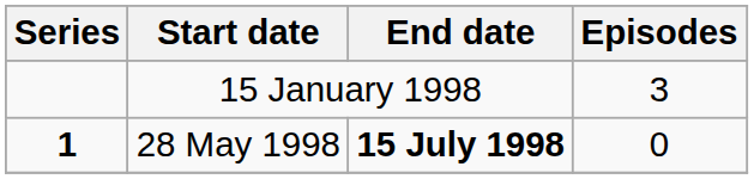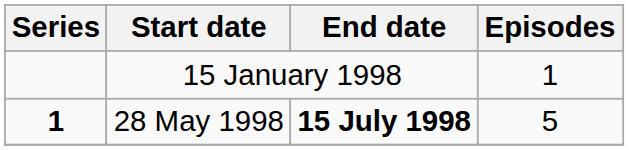15 January 1998 | Episodes: 3 -> 1
28 May 1998 | Episodes: 0 -> 5
